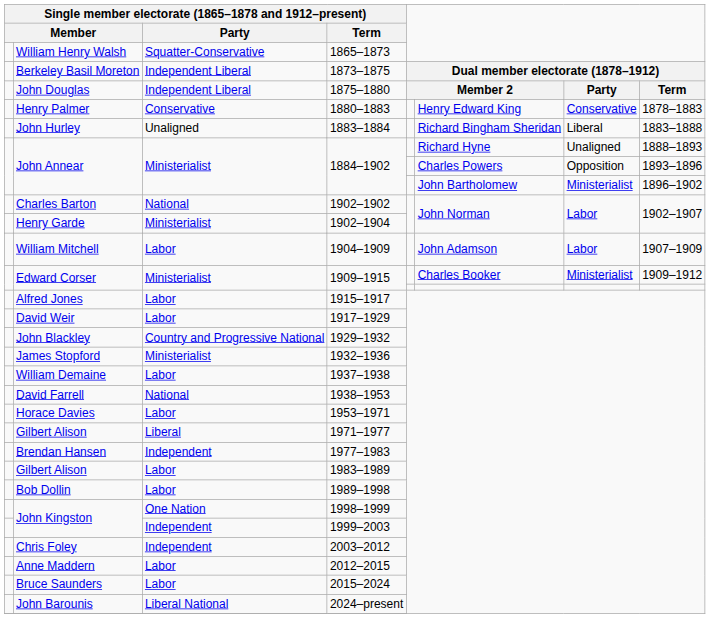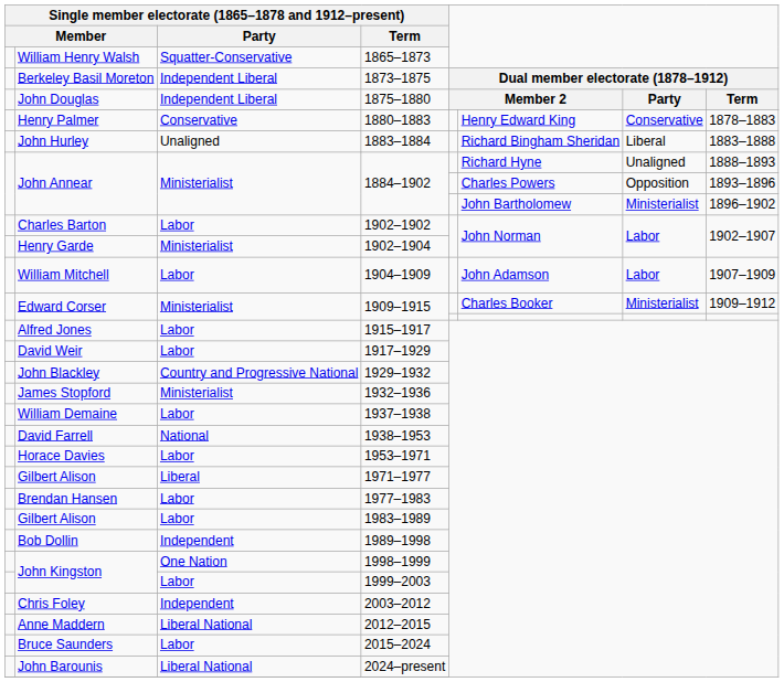1902–1902 | column 3: National -> Labor
1977–1983 | column 3: Independent -> Labor
1989–1998 | column 3: Labor -> Independent
1999–2003 | column 3: Independent -> Labor
2012–2015 | column 3: Labor -> Liberal National
